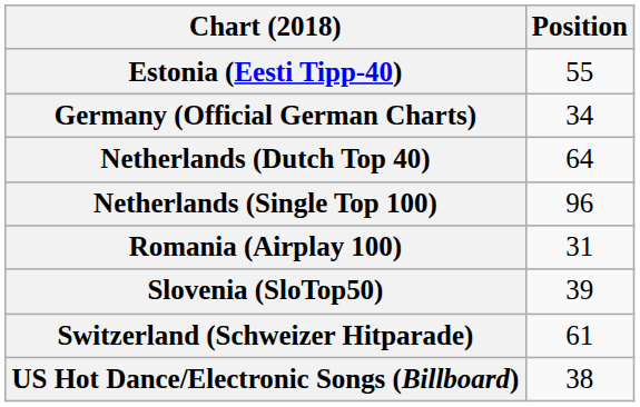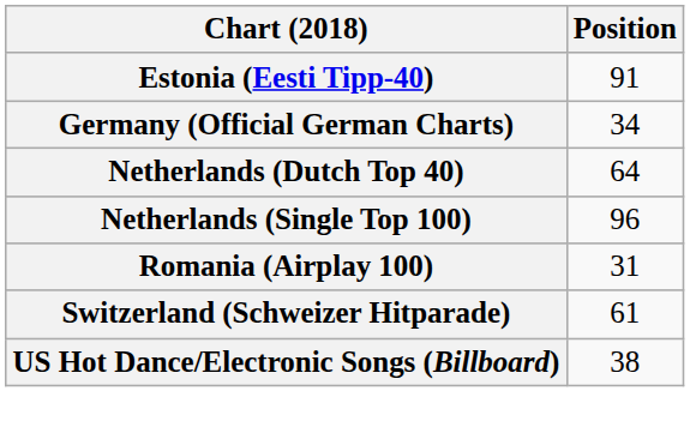Estonia (Eesti Tipp-40) | Position: 55 -> 91
- row: Slovenia (SloTop50) | 39
